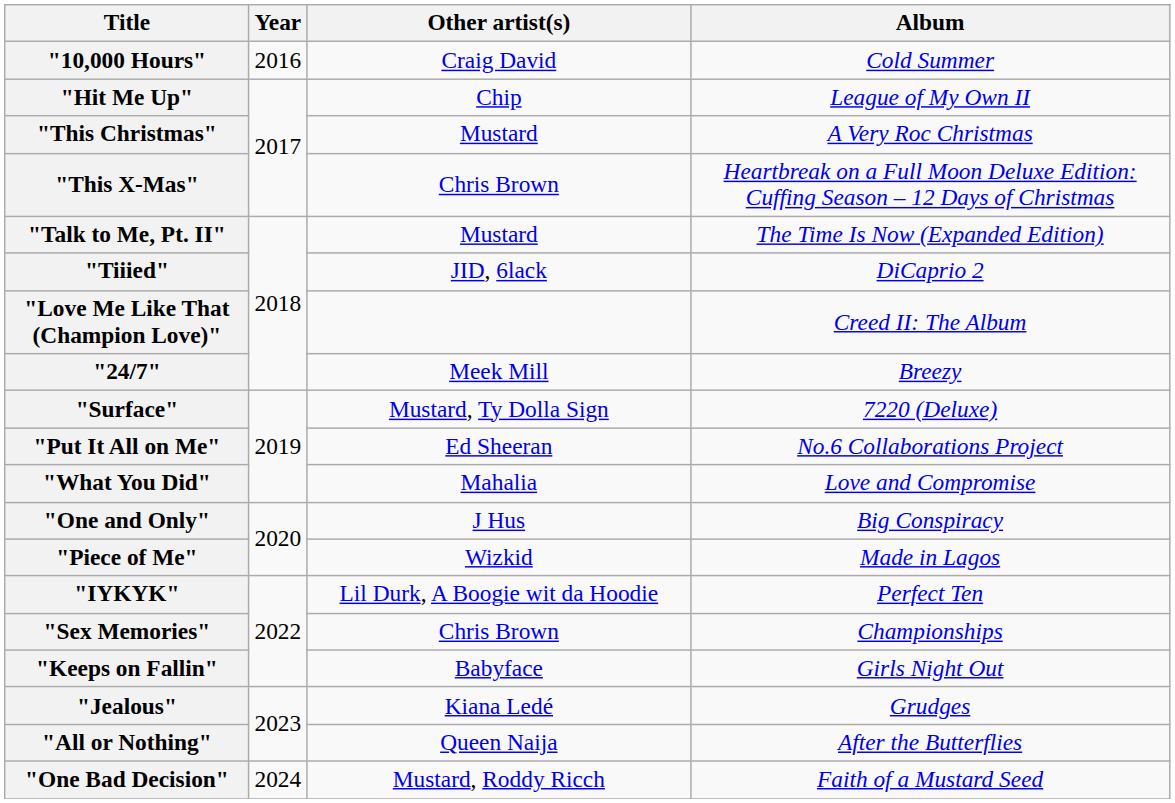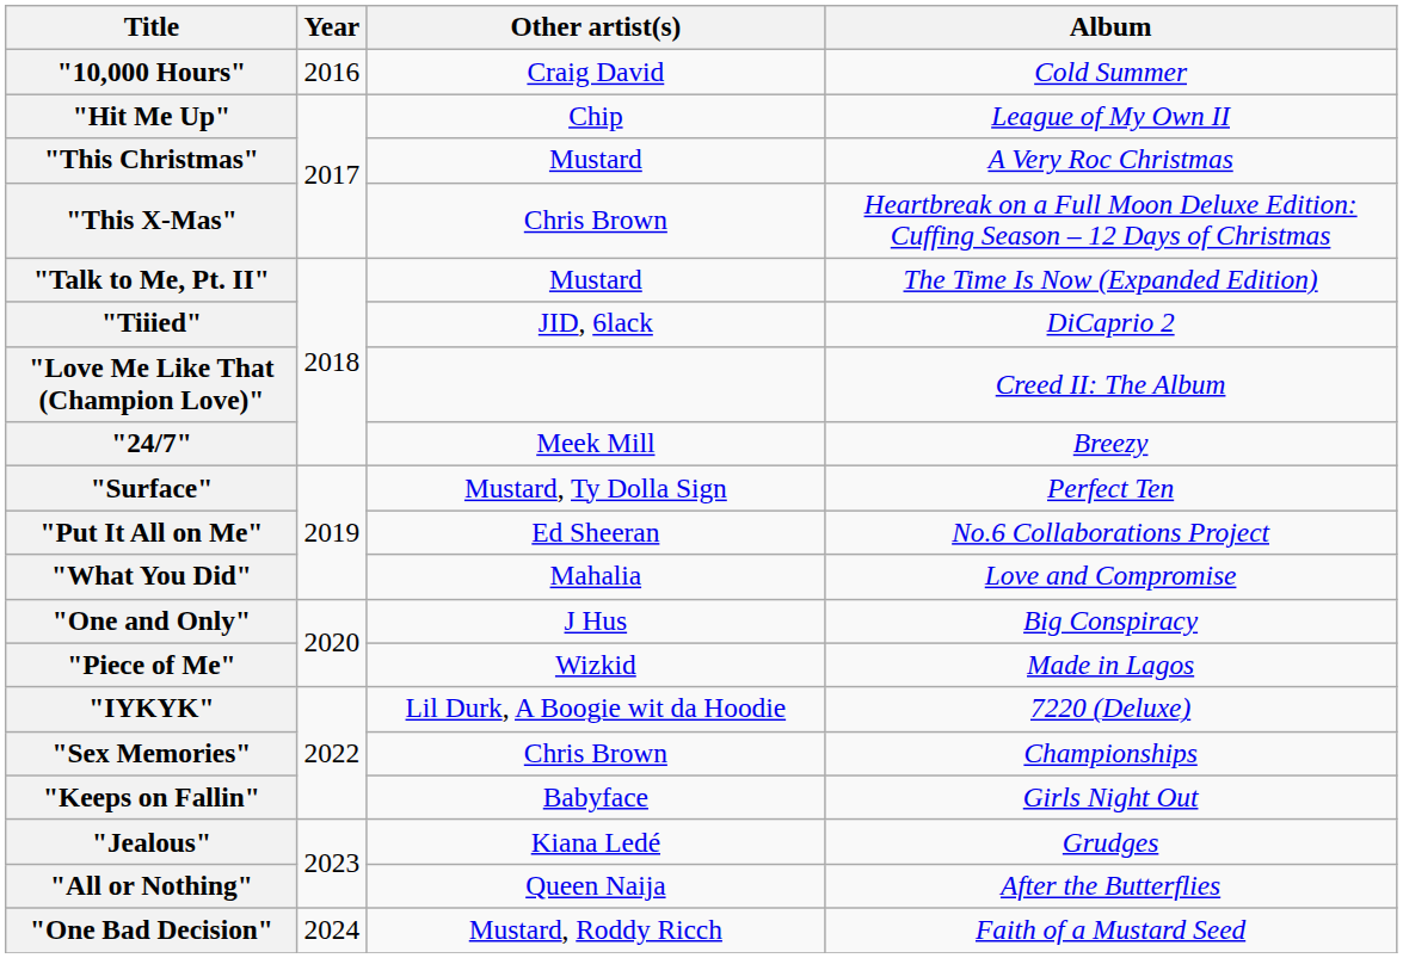"Surface" | Album: 7220 (Deluxe) -> Perfect Ten
"IYKYK" | Album: Perfect Ten -> 7220 (Deluxe)
